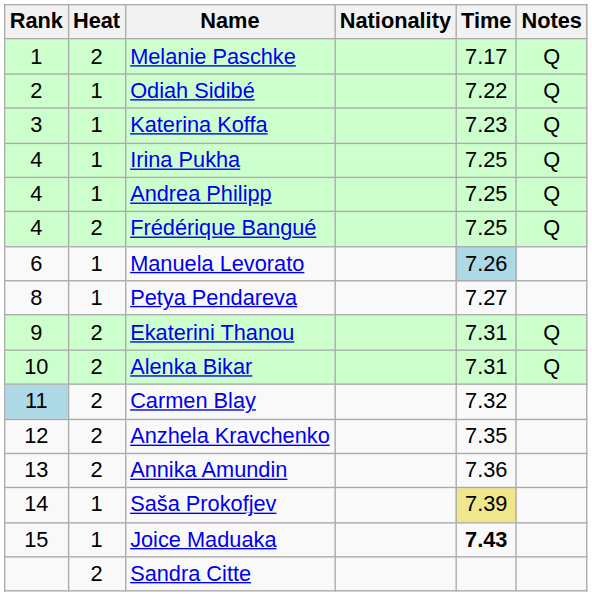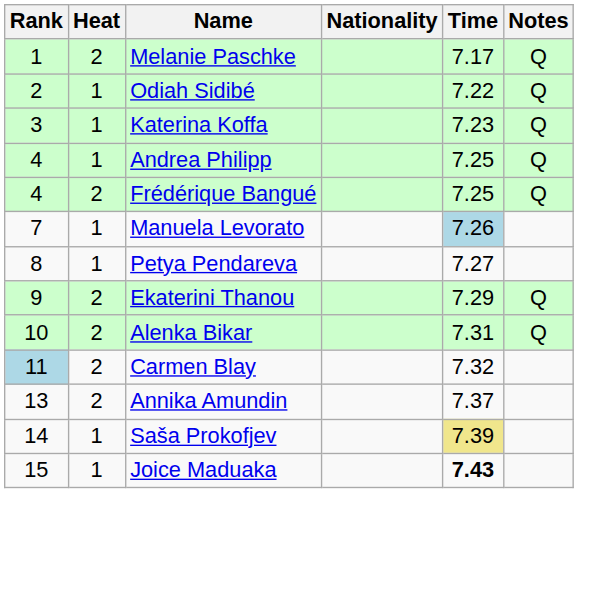- row: 4 | 1 | Irina Pukha | 7.25 | Q
Manuela Levorato | Rank: 6 -> 7
Ekaterini Thanou | Time: 7.31 -> 7.29
- row: 12 | 2 | Anzhela Kravchenko | 7.35
Annika Amundin | Time: 7.36 -> 7.37
- row: 2 | Sandra Citte
